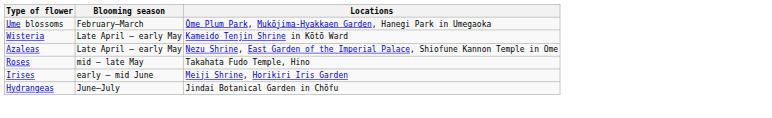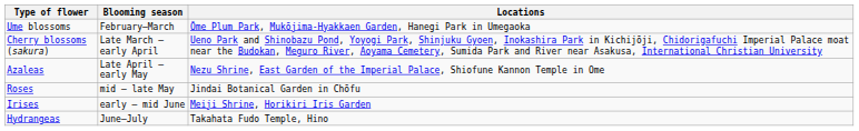+ row: Cherry blossoms (sakura) | Late March – early April | Ueno Park and Shinobazu Pond, Yoyogi Park, Shinjuku Gyoen, Inokashira Park in Kichijōji, Chidorigafuchi Imperial Palace moat near the Budokan, Meguro River, Aoyama Cemetery, Sumida Park and River near Asakusa, International Christian University
- row: Wisteria | Late April – early May | Kameido Tenjin Shrine in Kōtō Ward
Roses | Locations: Takahata Fudo Temple, Hino -> Jindai Botanical Garden in Chōfu
Hydrangeas | Locations: Jindai Botanical Garden in Chōfu -> Takahata Fudo Temple, Hino
